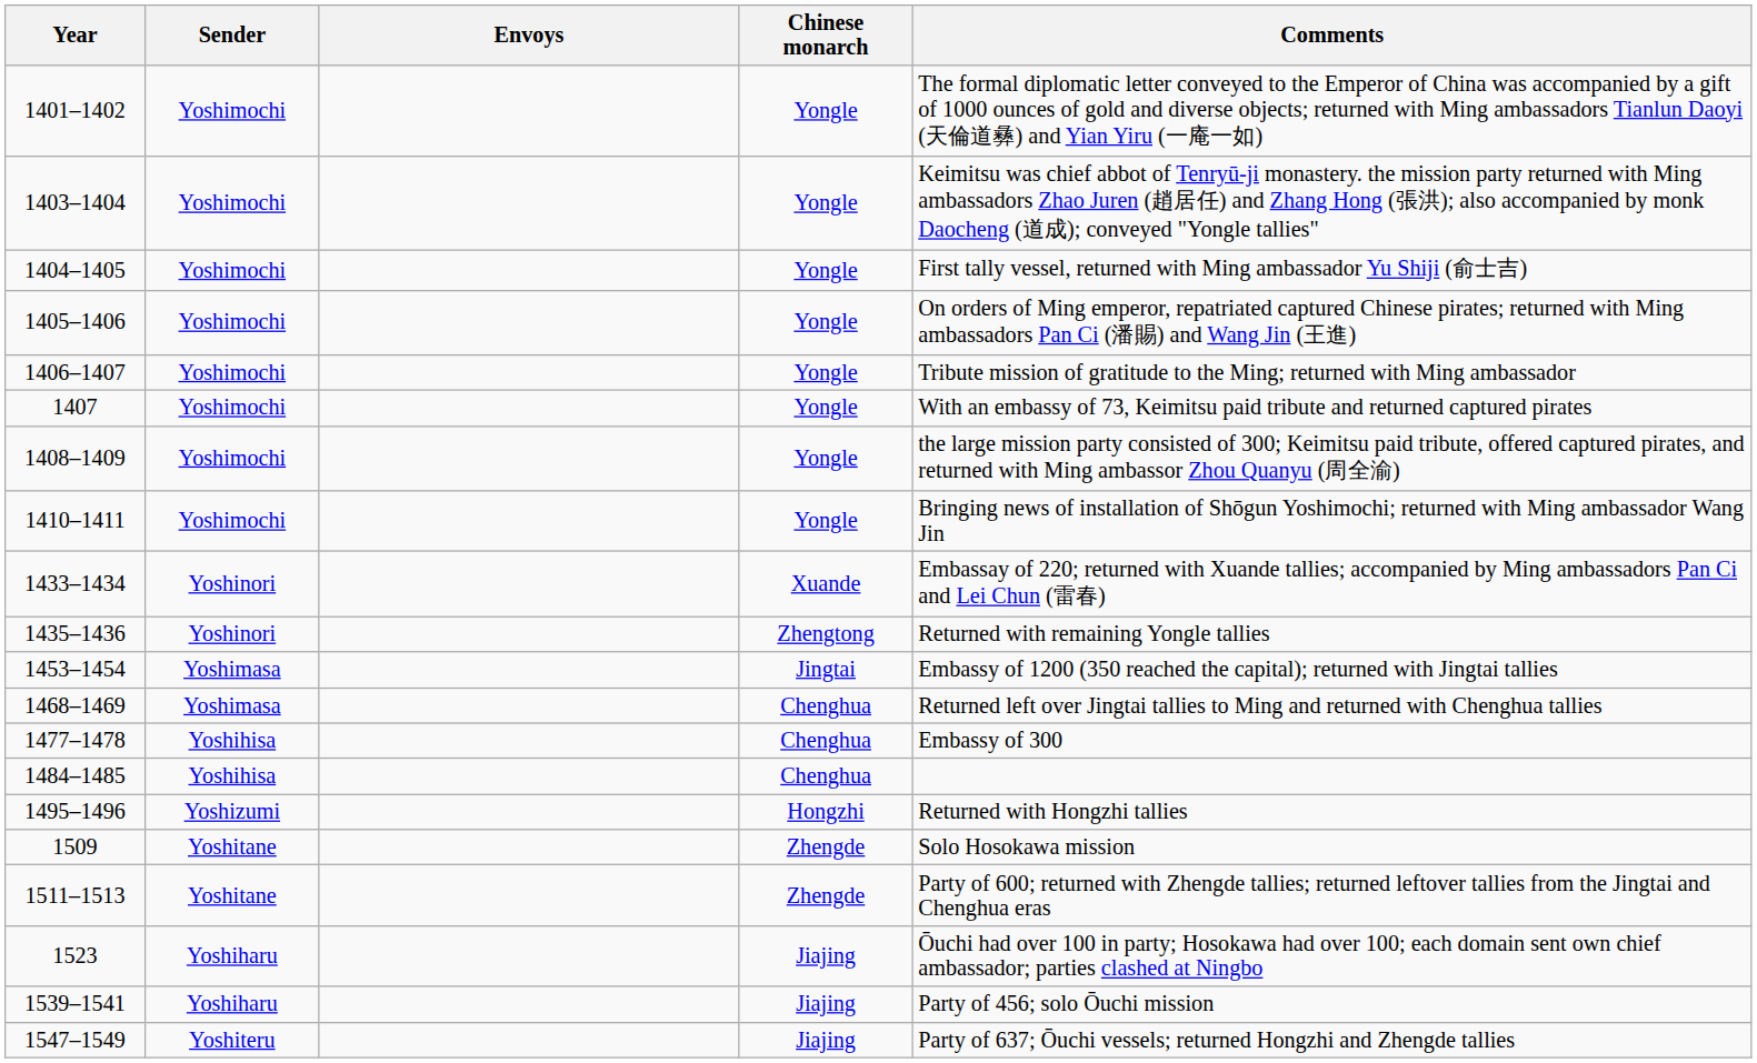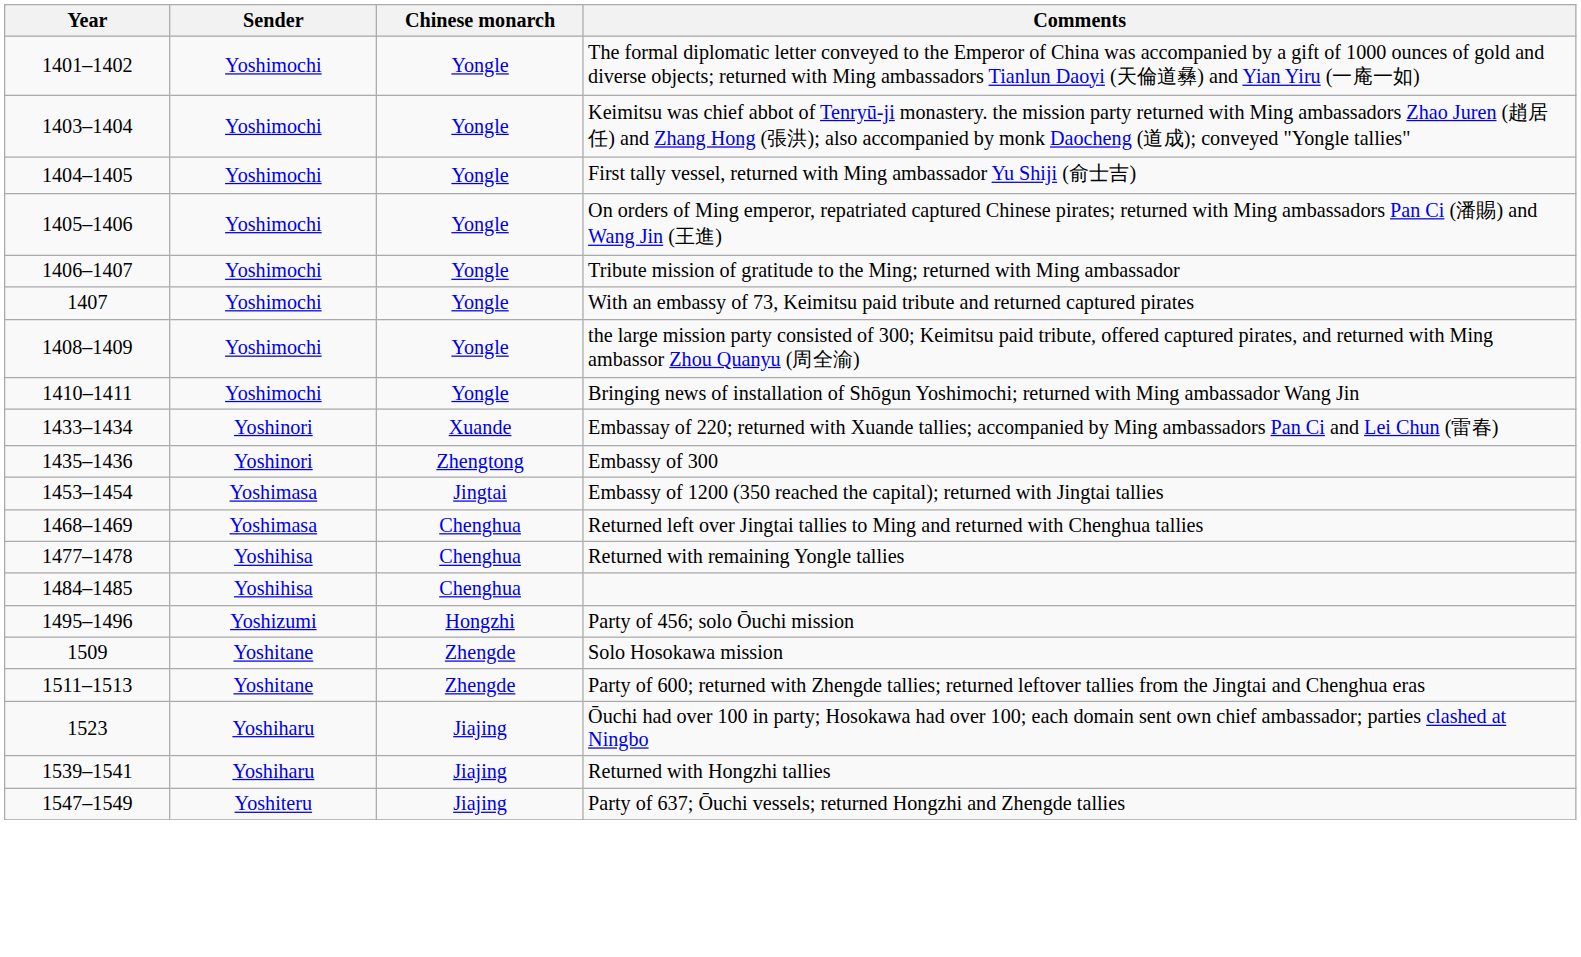- column: Envoys
1435–1436 | Comments: Returned with remaining Yongle tallies -> Embassy of 300
1477–1478 | Comments: Embassy of 300 -> Returned with remaining Yongle tallies
1495–1496 | Comments: Returned with Hongzhi tallies -> Party of 456; solo Ōuchi mission
1539–1541 | Comments: Party of 456; solo Ōuchi mission -> Returned with Hongzhi tallies
